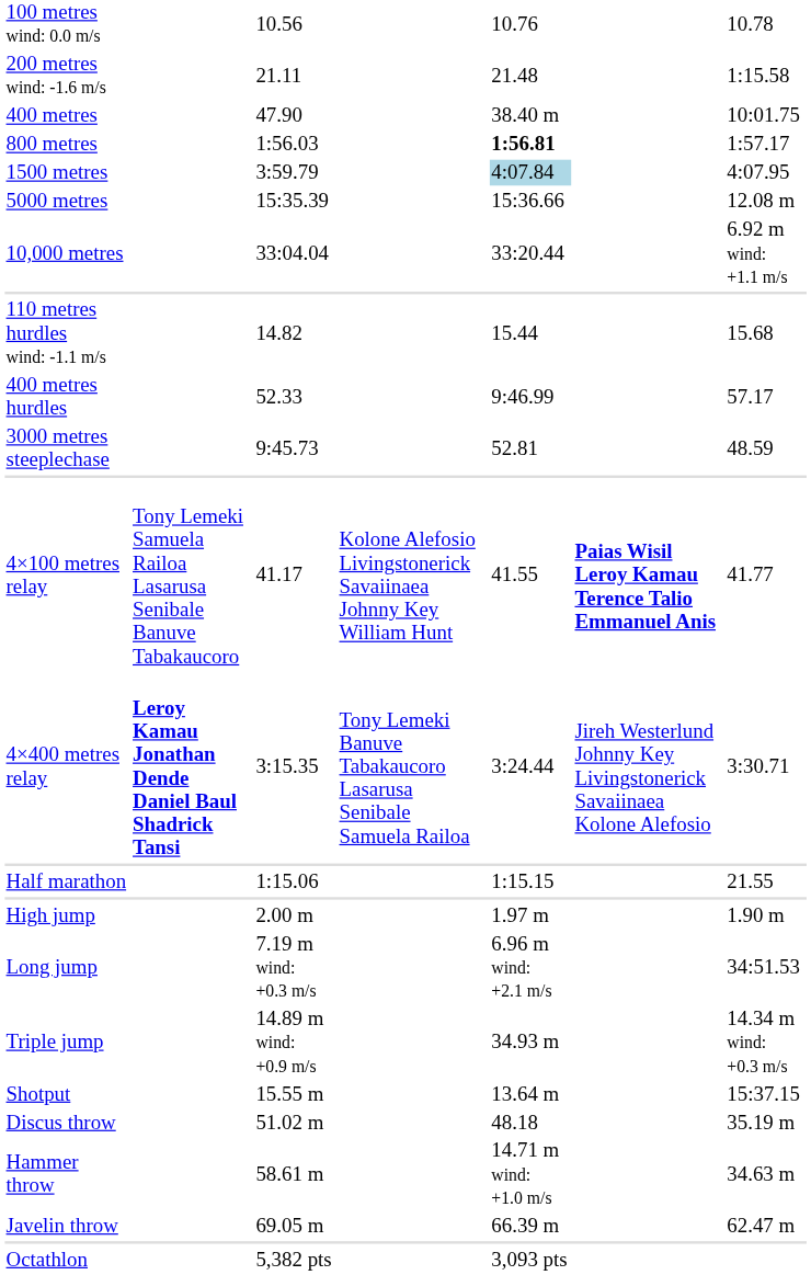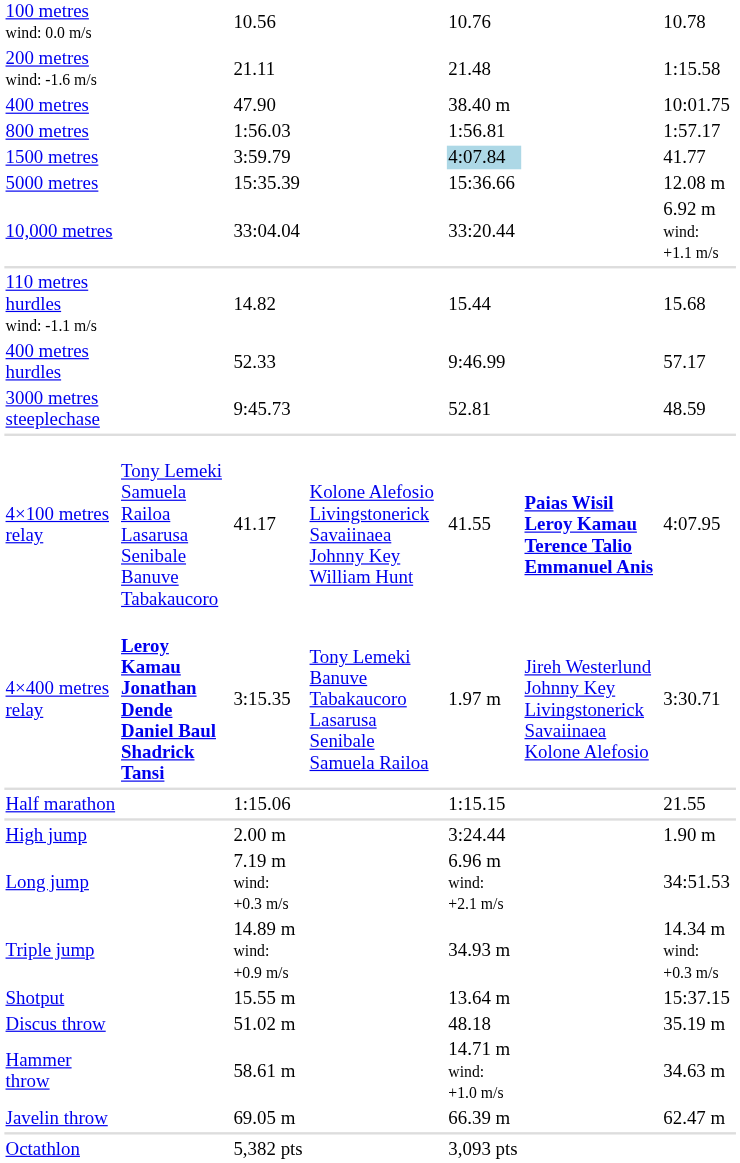800 metres | column 5: bold -> normal
1500 metres | column 7: 4:07.95 -> 41.77
4×100 metres relay | column 7: 41.77 -> 4:07.95
4×400 metres relay | column 5: 3:24.44 -> 1.97 m
High jump | column 5: 1.97 m -> 3:24.44
